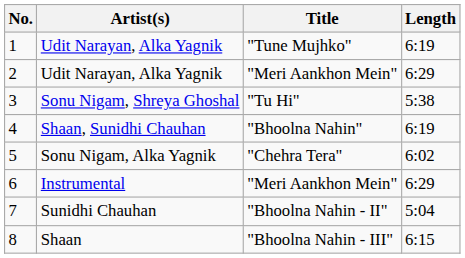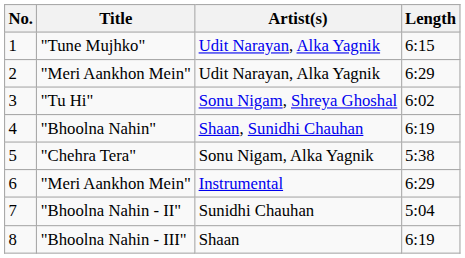columns swapped: Title <-> Artist(s)
1 | Length: 6:19 -> 6:15
3 | Length: 5:38 -> 6:02
5 | Length: 6:02 -> 5:38
8 | Length: 6:15 -> 6:19
